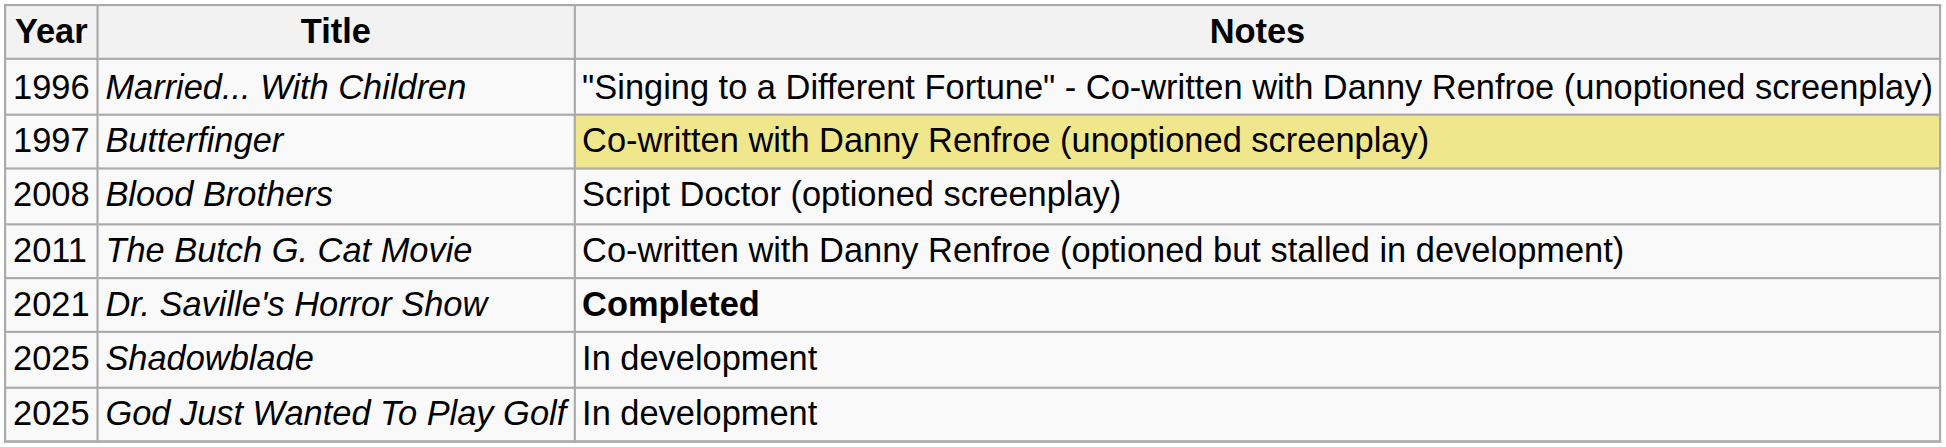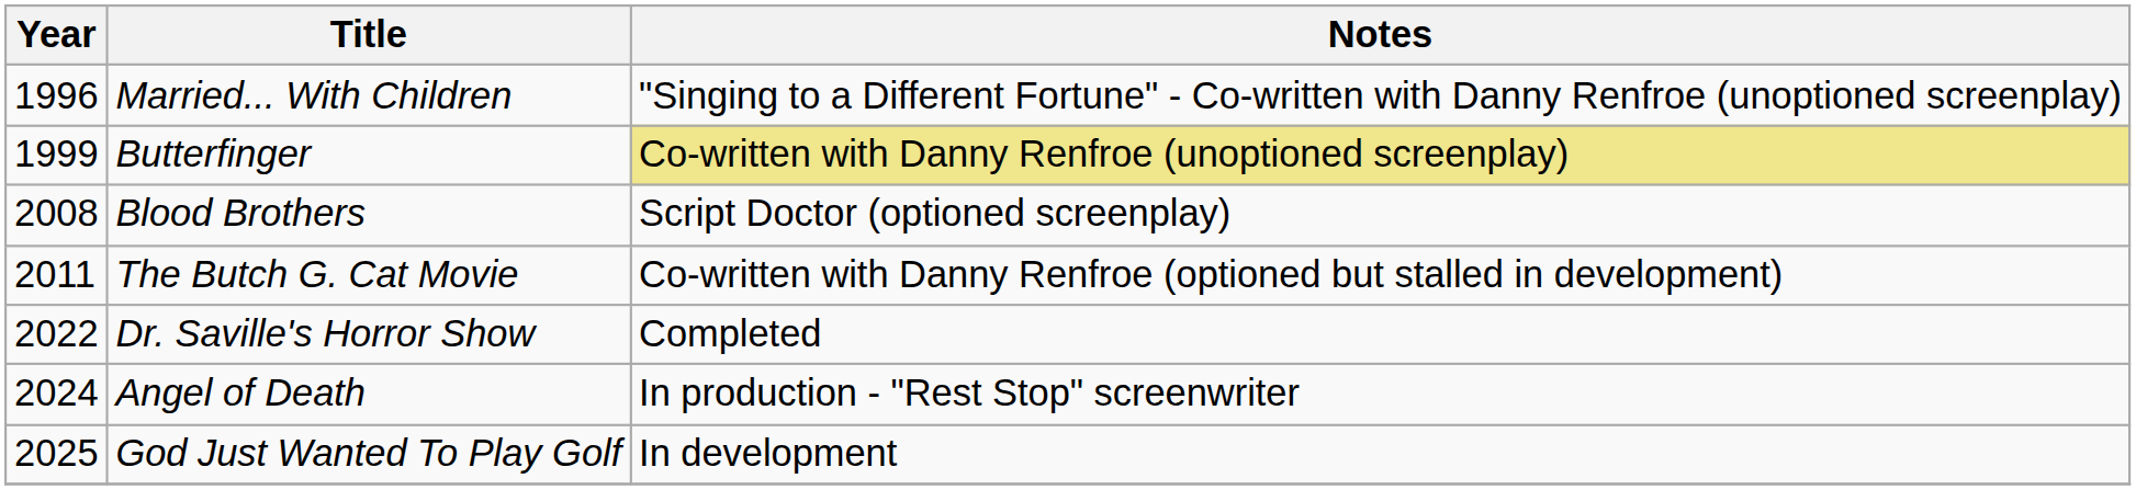Butterfinger | Year: 1997 -> 1999
Dr. Saville's Horror Show | Year: 2021 -> 2022
Dr. Saville's Horror Show | Notes: bold -> normal
+ row: 2024 | Angel of Death | In production - "Rest Stop" screenwriter
- row: 2025 | Shadowblade | In development
